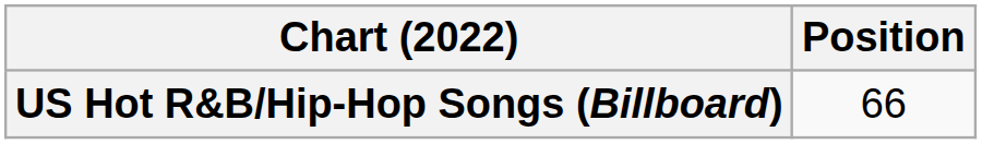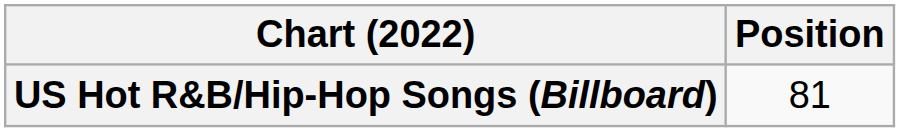US Hot R&B/Hip-Hop Songs (Billboard) | Position: 66 -> 81
